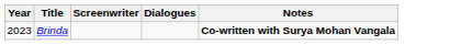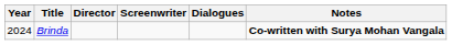+ column: Director
Brinda | Year: 2023 -> 2024
